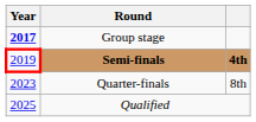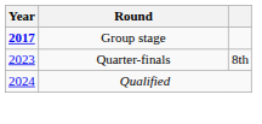- row: 2019 | Semi-finals | 4th
Qualified | Year: 2025 -> 2024
